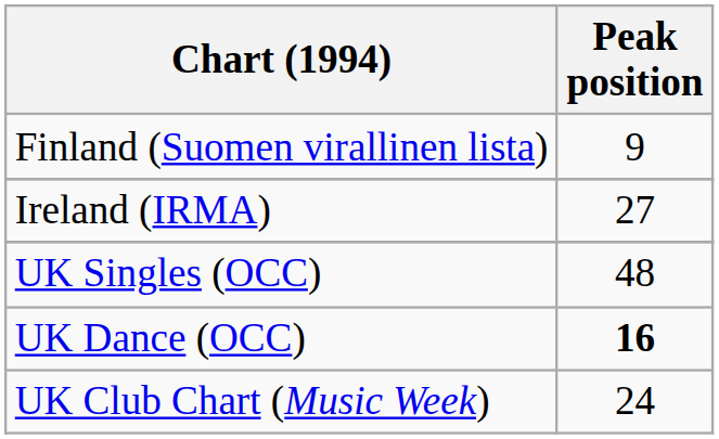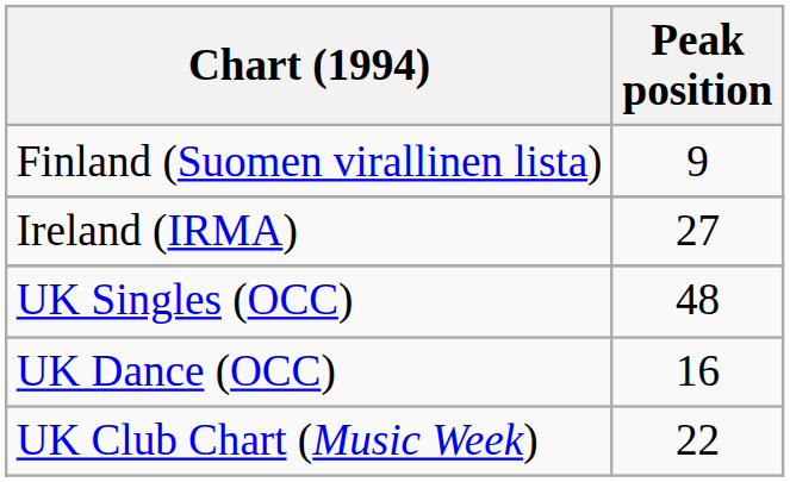UK Dance (OCC) | Peak position: bold -> normal
UK Club Chart (Music Week) | Peak position: 24 -> 22
